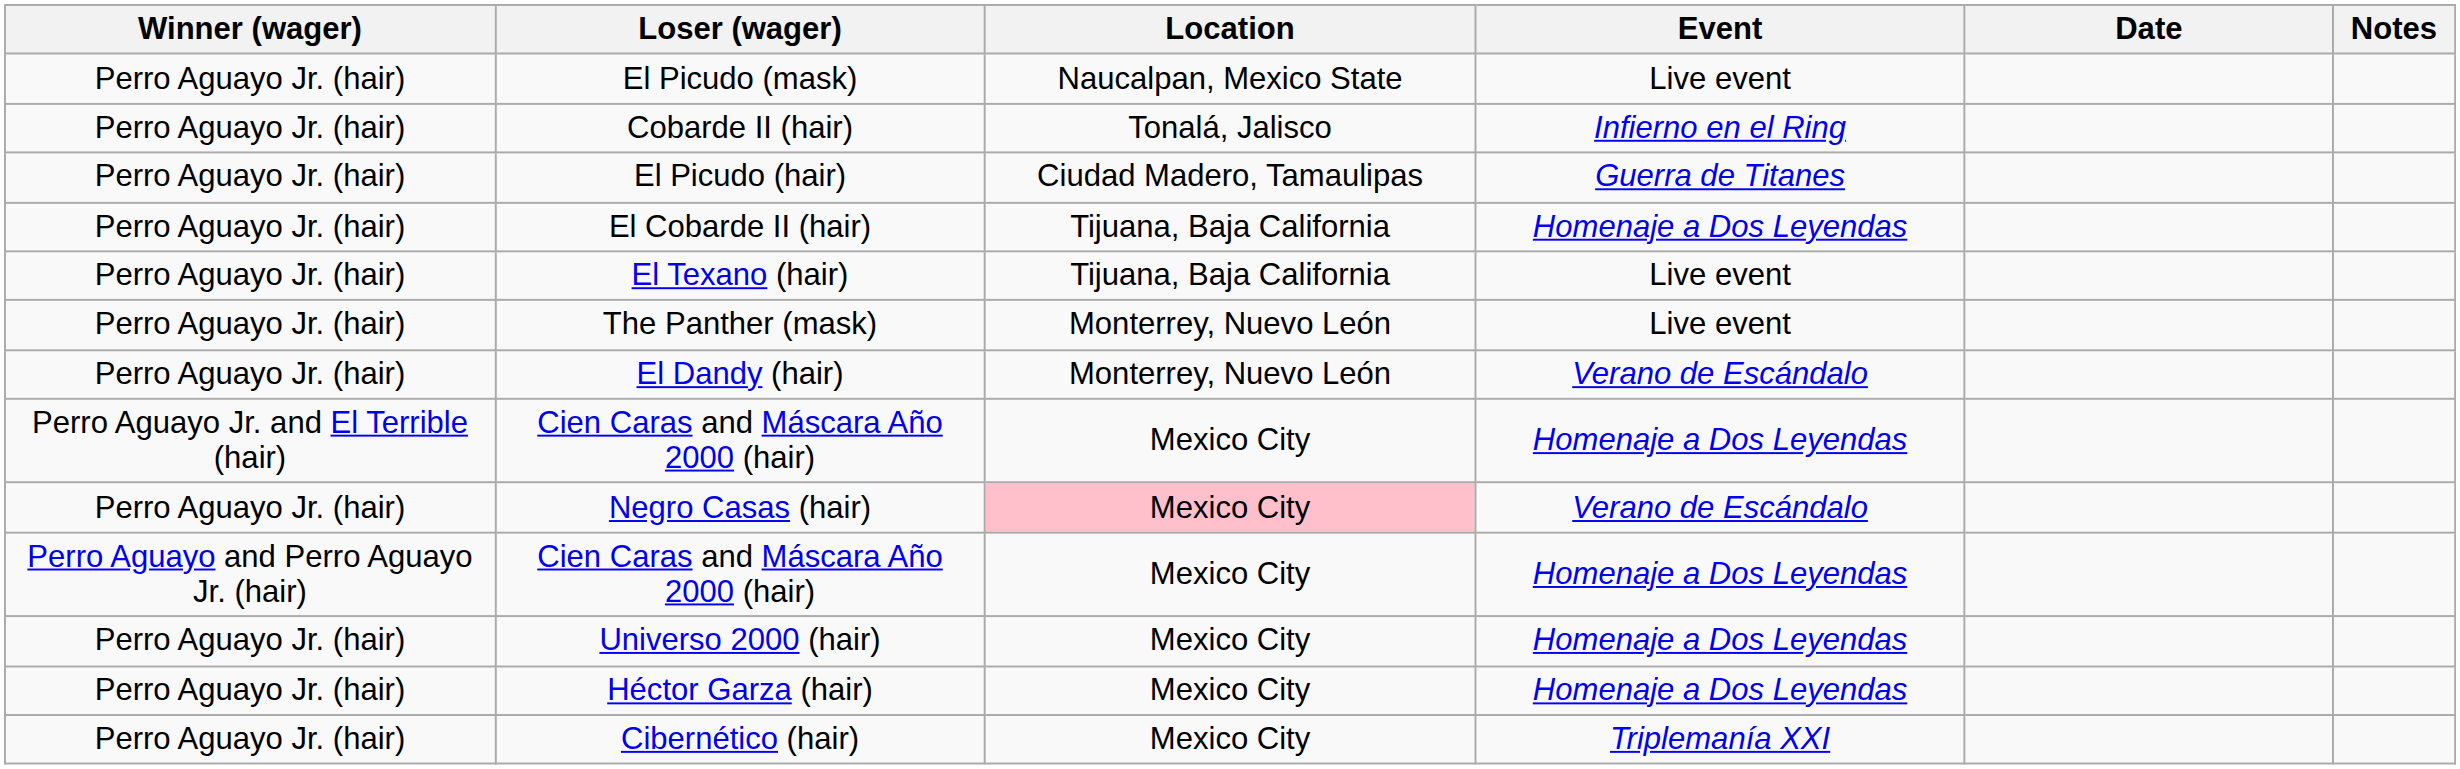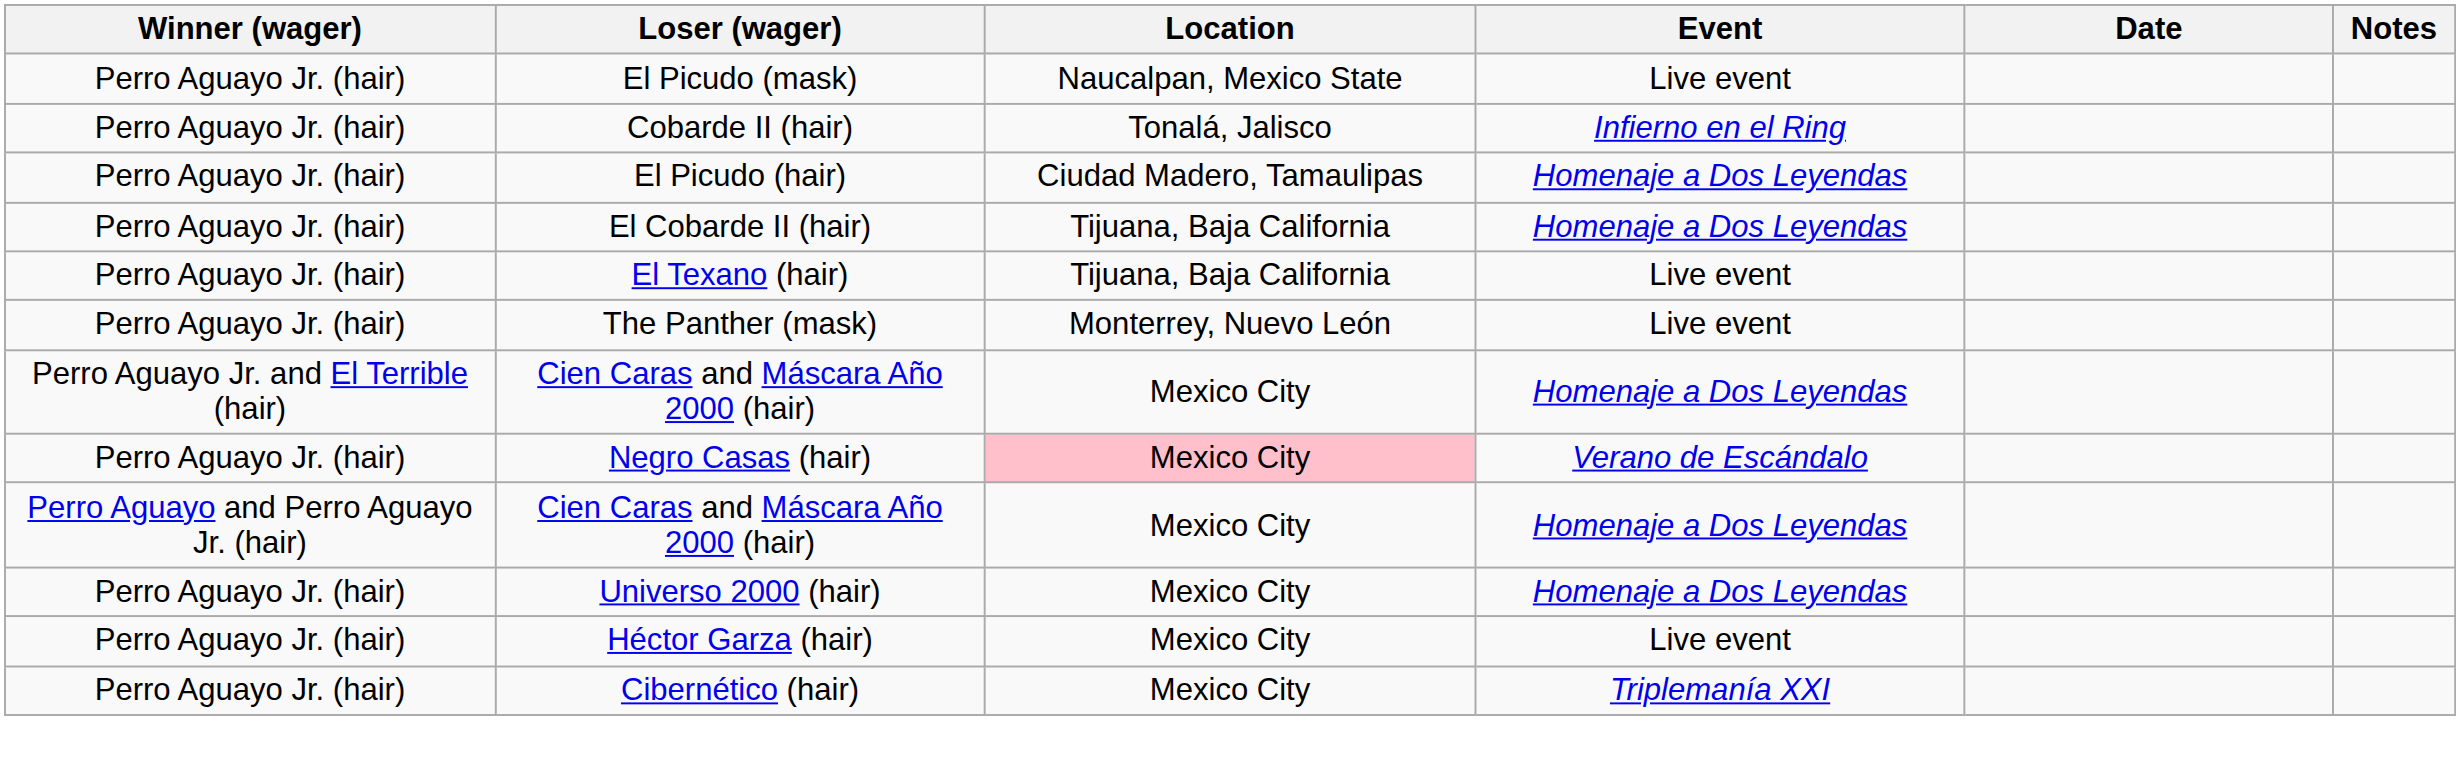El Picudo (hair) | Event: Guerra de Titanes -> Homenaje a Dos Leyendas
- row: Perro Aguayo Jr. (hair) | El Dandy (hair) | Monterrey, Nuevo León | Verano de Escándalo
Héctor Garza (hair) | Event: Homenaje a Dos Leyendas -> Live event
